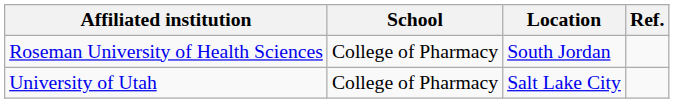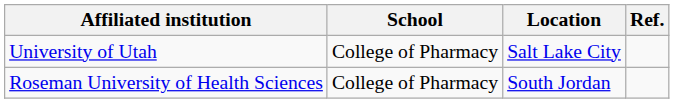rows swapped: Roseman University of Health Sciences <-> University of Utah
